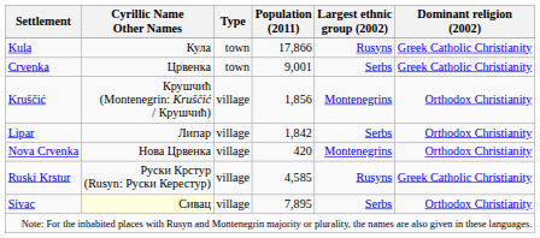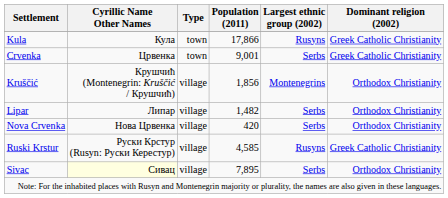Lipar | Population (2011): 1,842 -> 1,482
Nova Crvenka | Largest ethnic group (2002): Montenegrins -> Serbs
